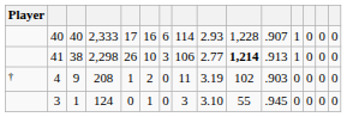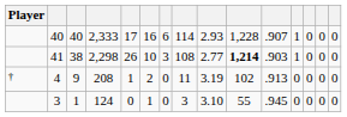41 | column 8: 106 -> 108
41 | column 11: .913 -> .903
4 | column 11: .903 -> .913
